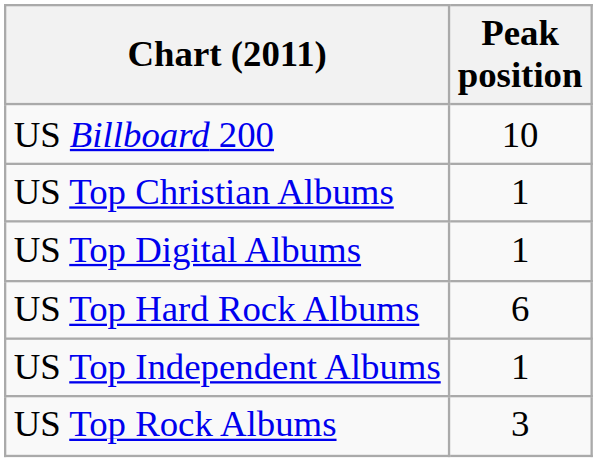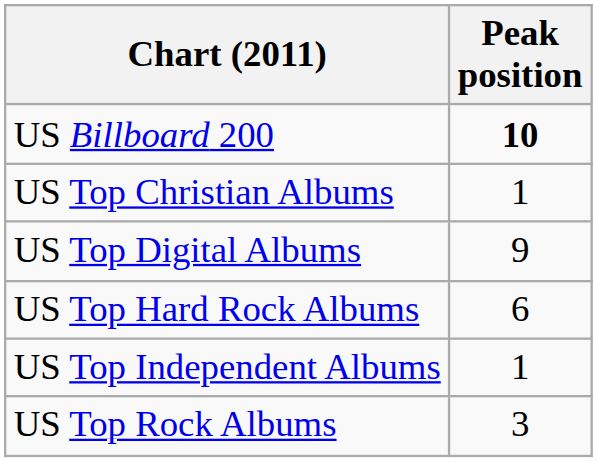US Billboard 200 | Peak position: normal -> bold
US Top Digital Albums | Peak position: 1 -> 9
